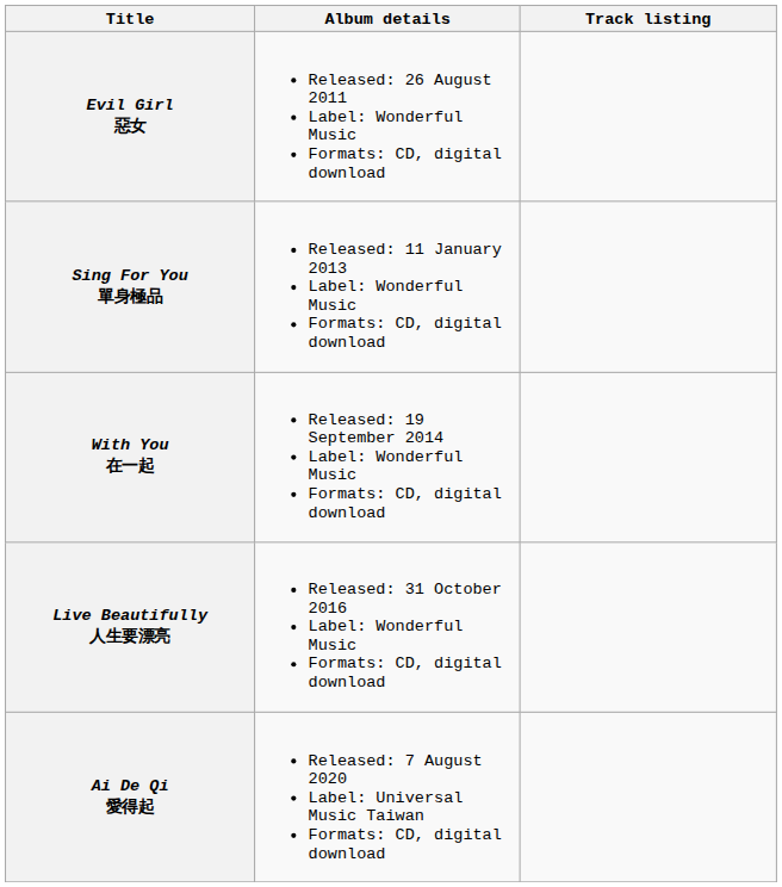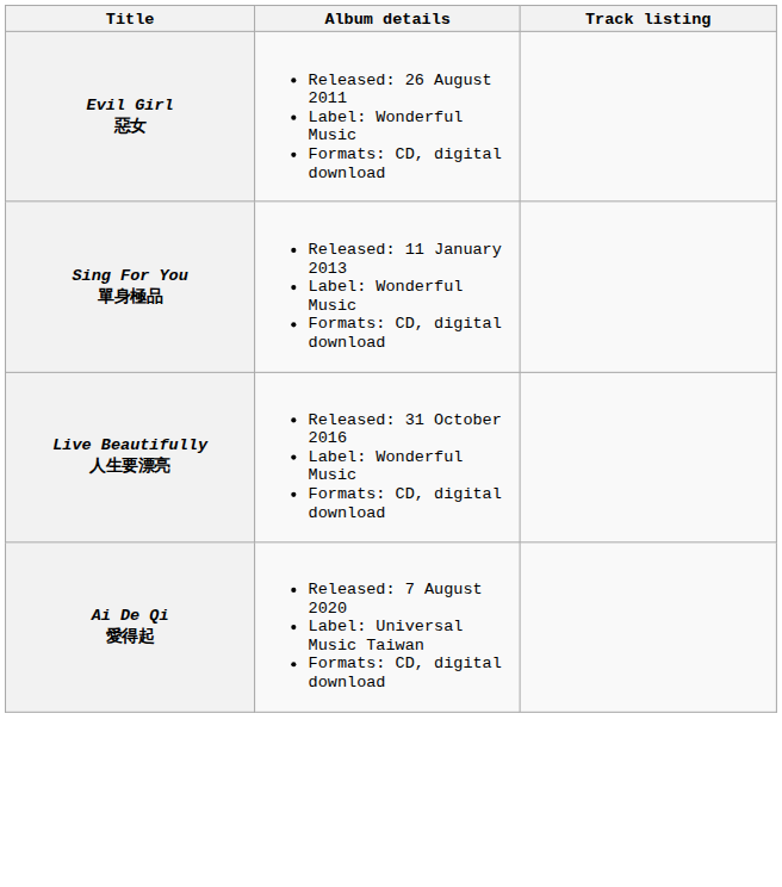- row: With You 在一起 | Released: 19 September 2014 Label: Wonderful Music Formats: CD, digital download
